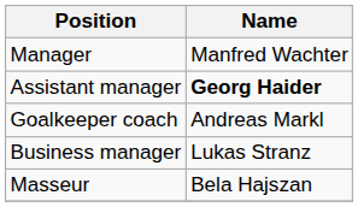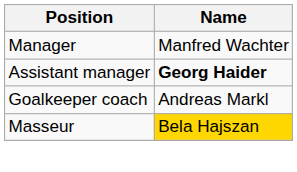- row: Business manager | Lukas Stranz
Masseur | Name: no background -> gold background
